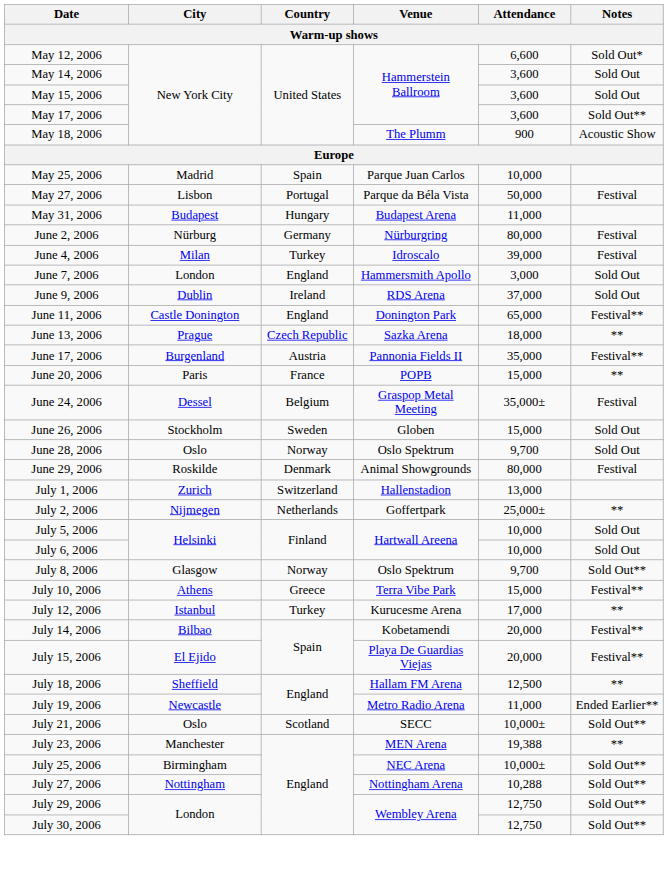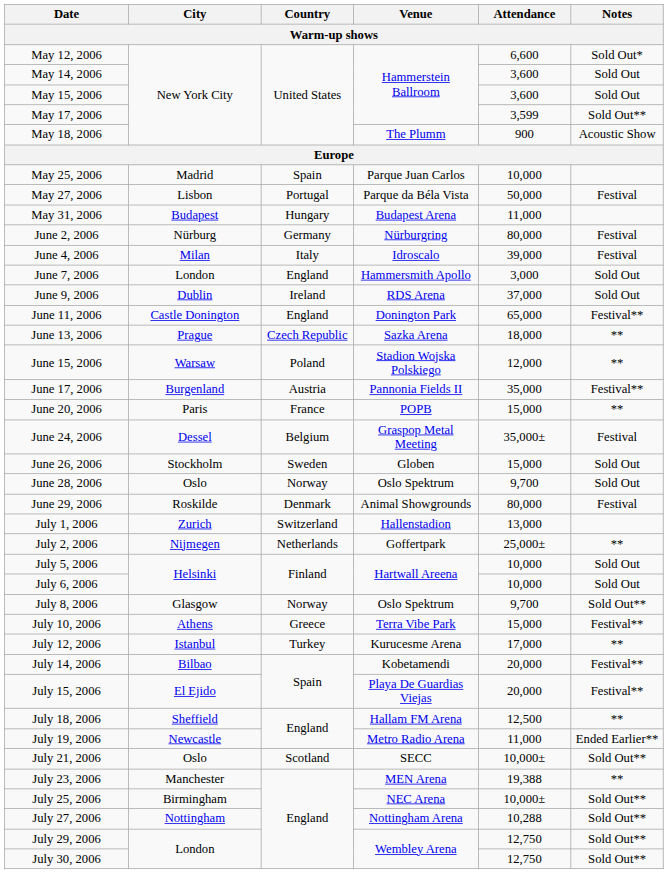May 17, 2006 | Attendance: 3,600 -> 3,599
June 4, 2006 | Country: Turkey -> Italy
+ row: June 15, 2006 | Warsaw | Poland | Stadion Wojska Polskiego | 12,000 | **
